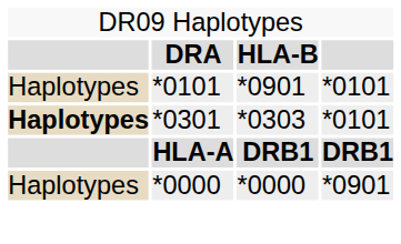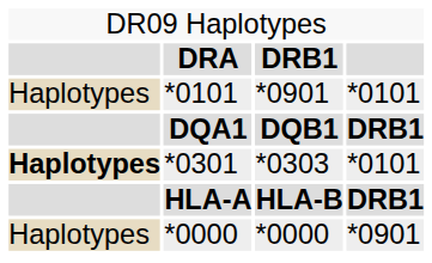DRA | column 3: HLA-B -> DRB1
+ row: DQA1 | DQB1 | DRB1
HLA-A | column 3: DRB1 -> HLA-B
